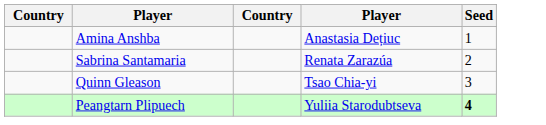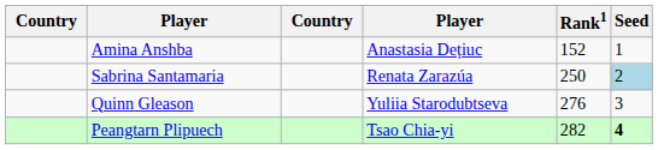+ column: Rank1 | 152 | 250 | 276 | 282
Sabrina Santamaria | Seed: no background -> lightblue background
Quinn Gleason | column 4: Tsao Chia-yi -> Yuliia Starodubtseva
Peangtarn Plipuech | column 4: Yuliia Starodubtseva -> Tsao Chia-yi
